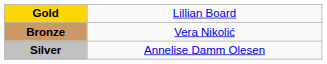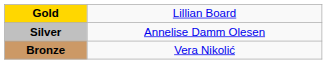rows swapped: Silver <-> Bronze
